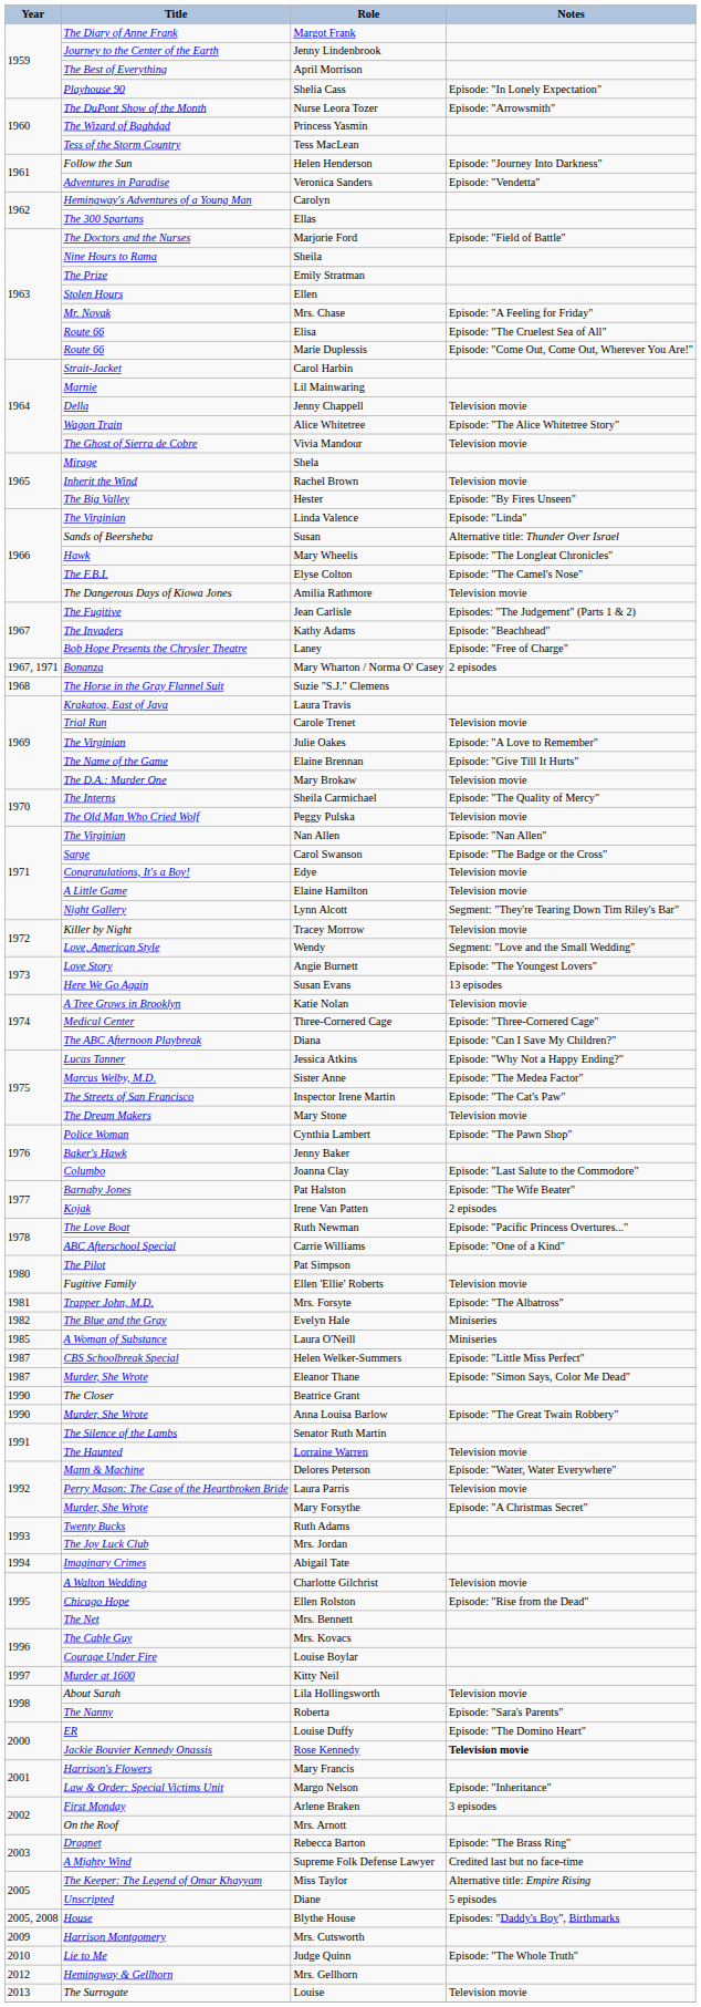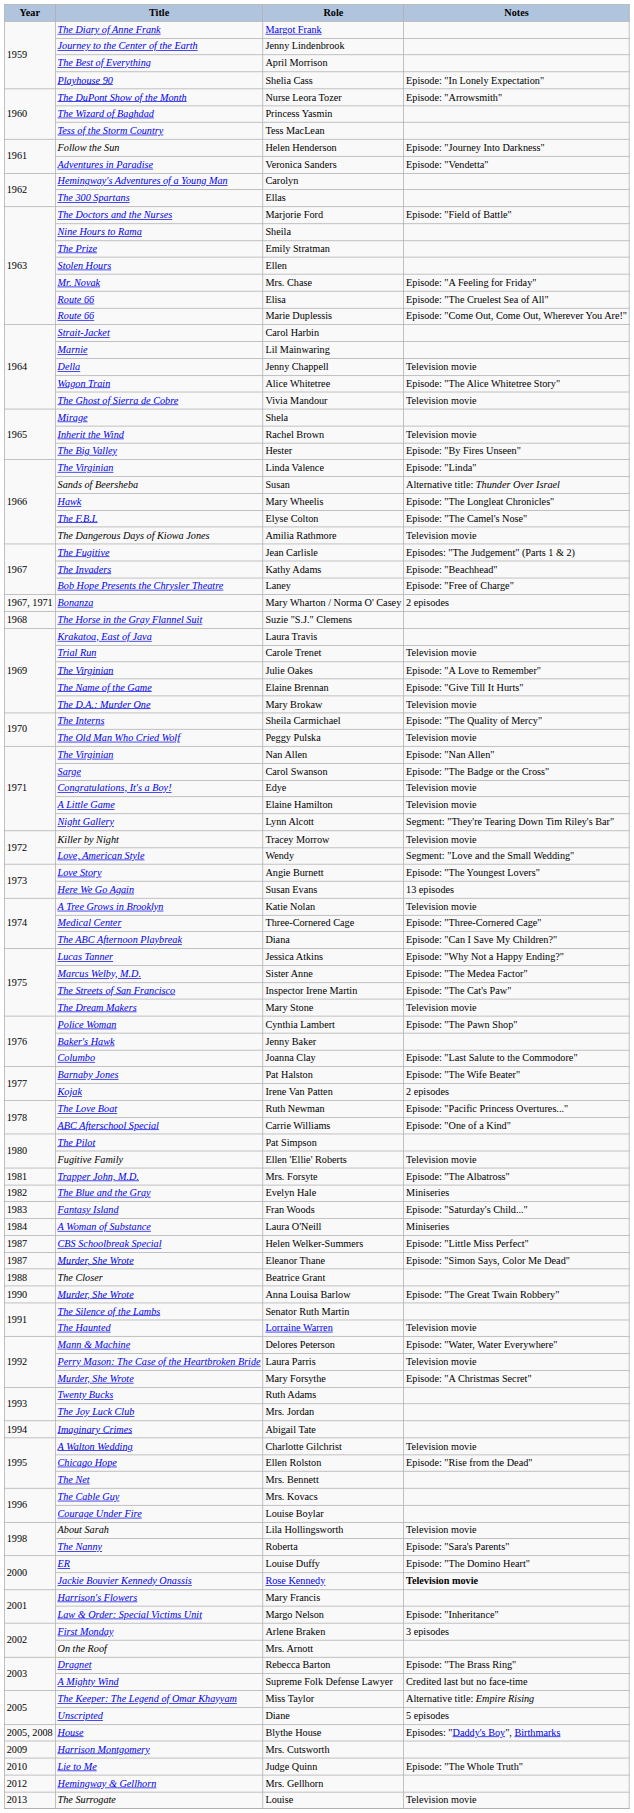+ row: 1983 | Fantasy Island | Fran Woods | Episode: "Saturday's Child..."
Laura O'Neill | Year: 1985 -> 1984
Beatrice Grant | Year: 1990 -> 1988
- row: 1997 | Murder at 1600 | Kitty Neil
